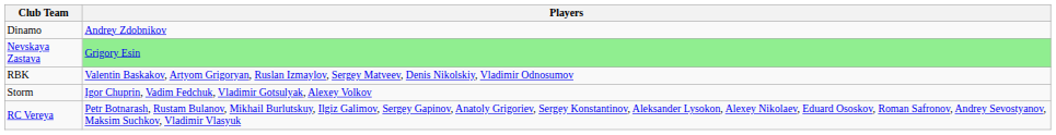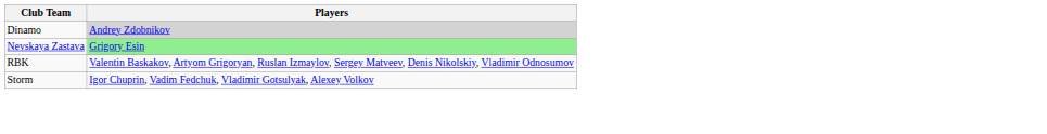Dinamo | Players: no background -> lightgrey background
- row: RC Vereya | Petr Botnarash, Rustam Bulanov, Mikhail Burlutskuy, Ilgiz Galimov, Sergey Gapinov, Anatoly Grigoriev, Sergey Konstantinov, Aleksander Lysokon, Alexey Nikolaev, Eduard Ososkov, Roman Safronov, Andrey Sevostyanov, Maksim Suchkov, Vladimir Vlasyuk
